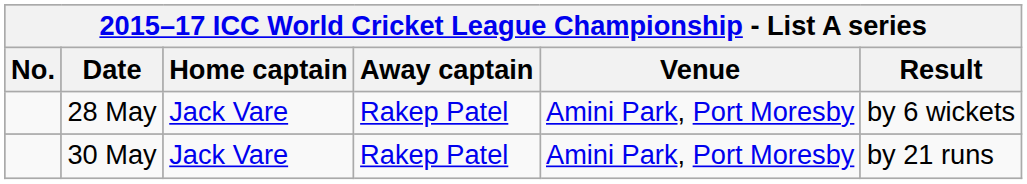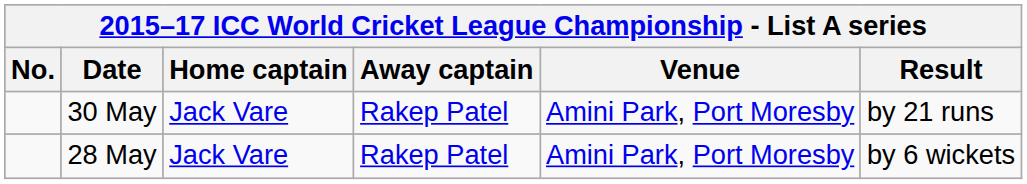rows swapped: 28 May <-> 30 May
